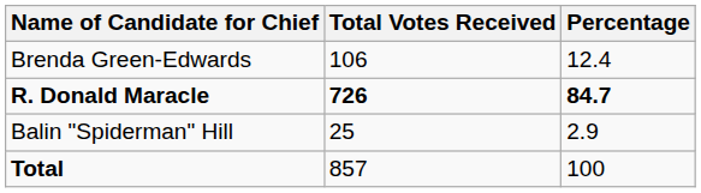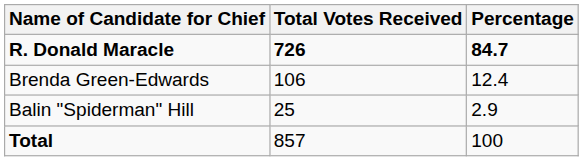rows swapped: R. Donald Maracle <-> Brenda Green-Edwards
